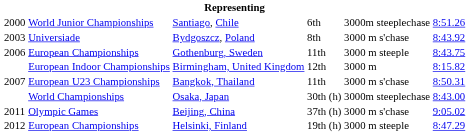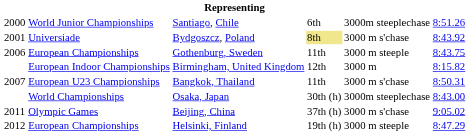Bydgoszcz, Poland | column 1: 2003 -> 2001
Bydgoszcz, Poland | column 4: no background -> khaki background
